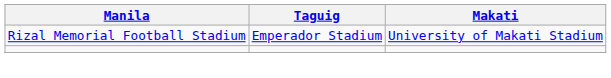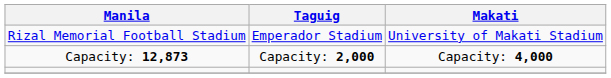+ row: Capacity: 12,873 | Capacity: 2,000 | Capacity: 4,000
